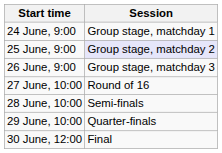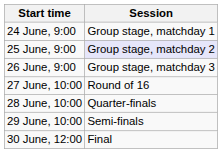28 June, 10:00 | Session: Semi-finals -> Quarter-finals
29 June, 10:00 | Session: Quarter-finals -> Semi-finals
